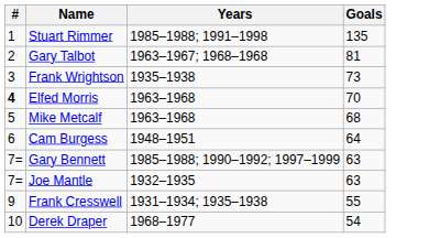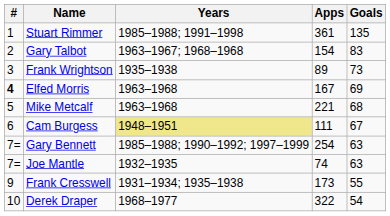+ column: Apps | 361 | 154 | 89 | 167 | 221 | 111 | 254 | 74 | 173 | 322
Gary Talbot | Goals: 81 -> 83
Elfed Morris | Goals: 70 -> 69
Cam Burgess | Years: no background -> khaki background
Cam Burgess | Goals: 64 -> 67
